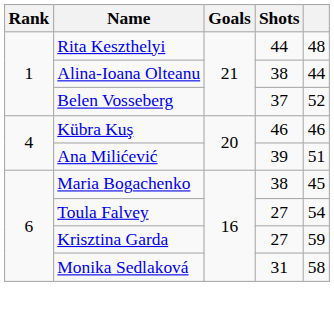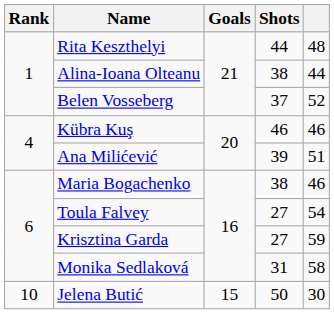Maria Bogachenko | column 5: 45 -> 46
+ row: 10 | Jelena Butić | 15 | 50 | 30
